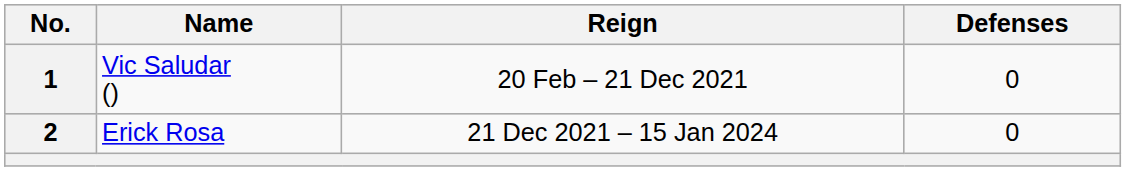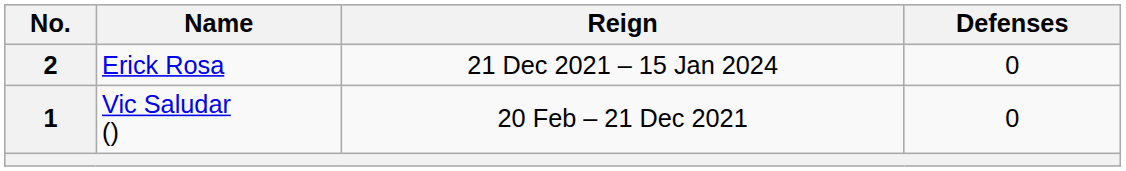rows swapped: 1 <-> 2
